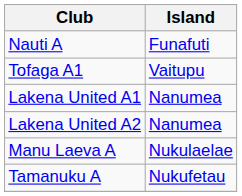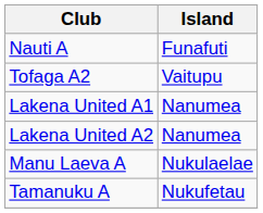- row: Tofaga A1 | Vaitupu
+ row: Tofaga A2 | Vaitupu
